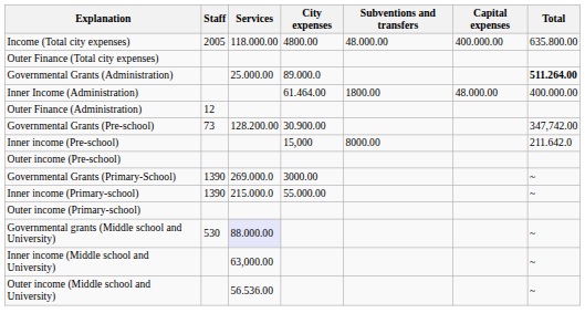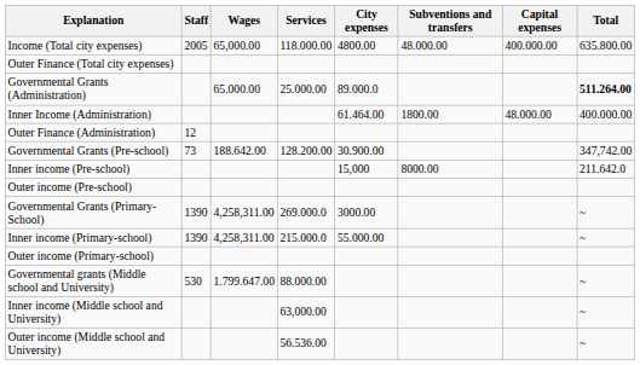+ column: Wages | 65,000.00 | 65.000.00 | 188.642.00 | 4,258,311.00 | 4,258,311.00 | 1.799.647.00
Governmental grants (Middle school and University) | Services: lavender background -> no background
